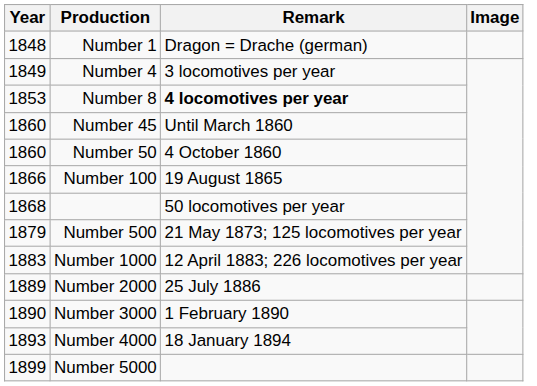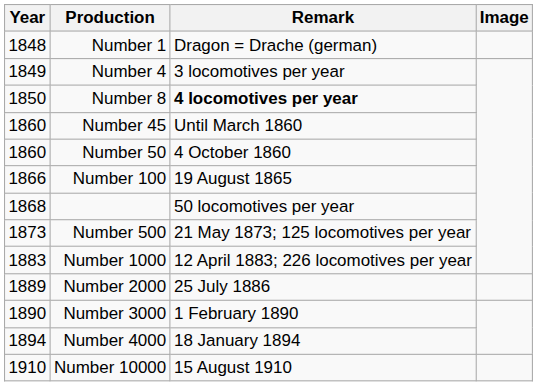Number 8 | Year: 1853 -> 1850
Number 500 | Year: 1879 -> 1873
Number 4000 | Year: 1893 -> 1894
- row: 1899 | Number 5000
+ row: 1910 | Number 10000 | 15 August 1910
